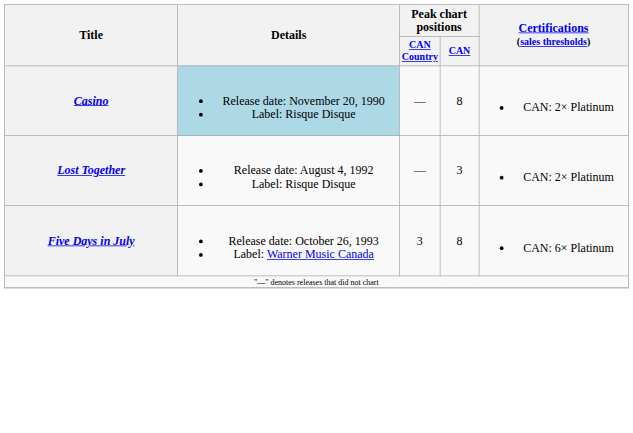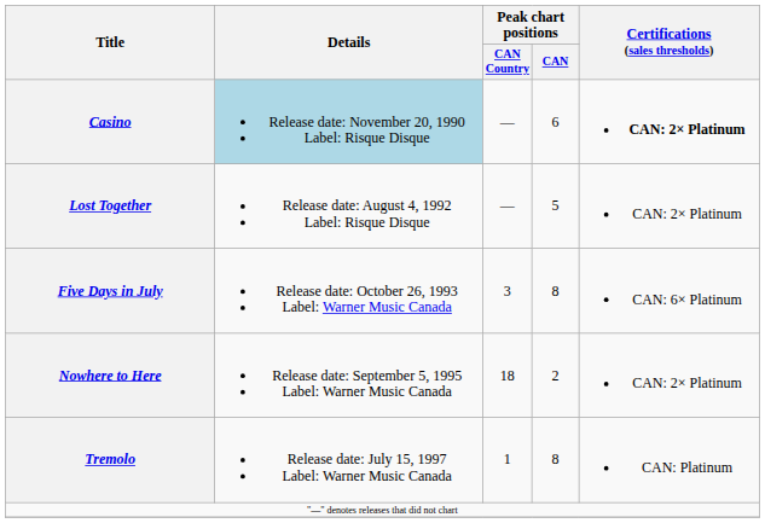Casino | Peak chart positions / CAN: 8 -> 6
Casino | Certifications (sales thresholds): normal -> bold
Lost Together | Peak chart positions / CAN: 3 -> 5
+ row: Nowhere to Here | Release date: September 5, 1995 Label: Warner Music Canada | 18 | 2 | CAN: 2× Platinum
+ row: Tremolo | Release date: July 15, 1997 Label: Warner Music Canada | 1 | 8 | CAN: Platinum
